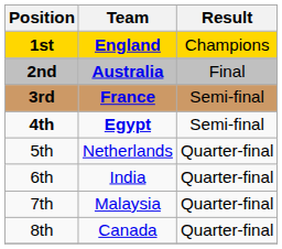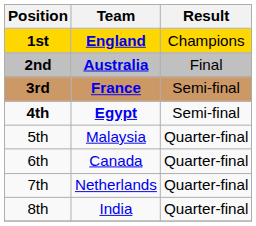5th | Team: Netherlands -> Malaysia
6th | Team: India -> Canada
7th | Team: Malaysia -> Netherlands
8th | Team: Canada -> India
